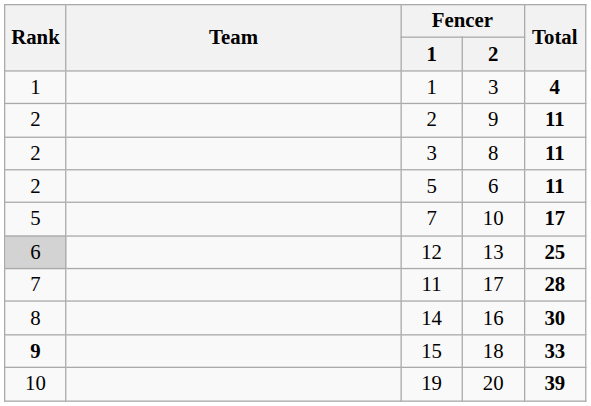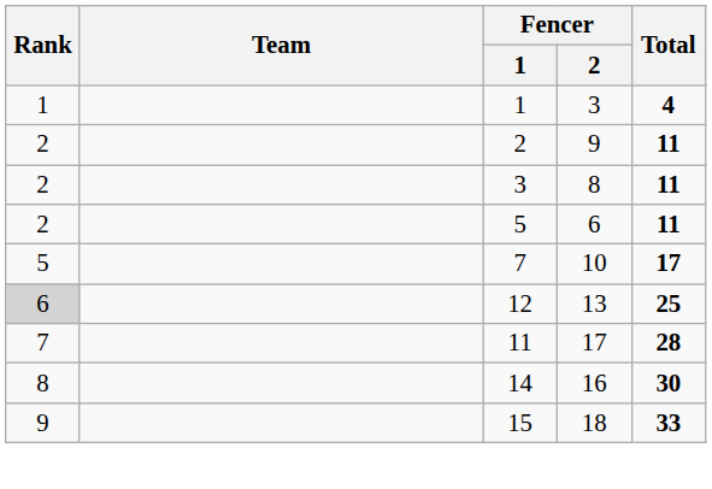15 | Rank: bold -> normal
- row: 10 | 19 | 20 | 39
